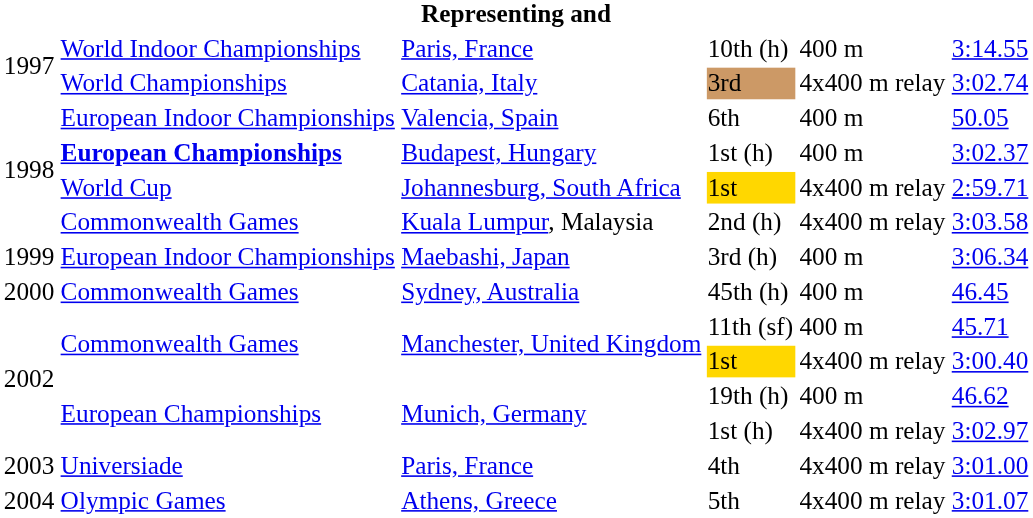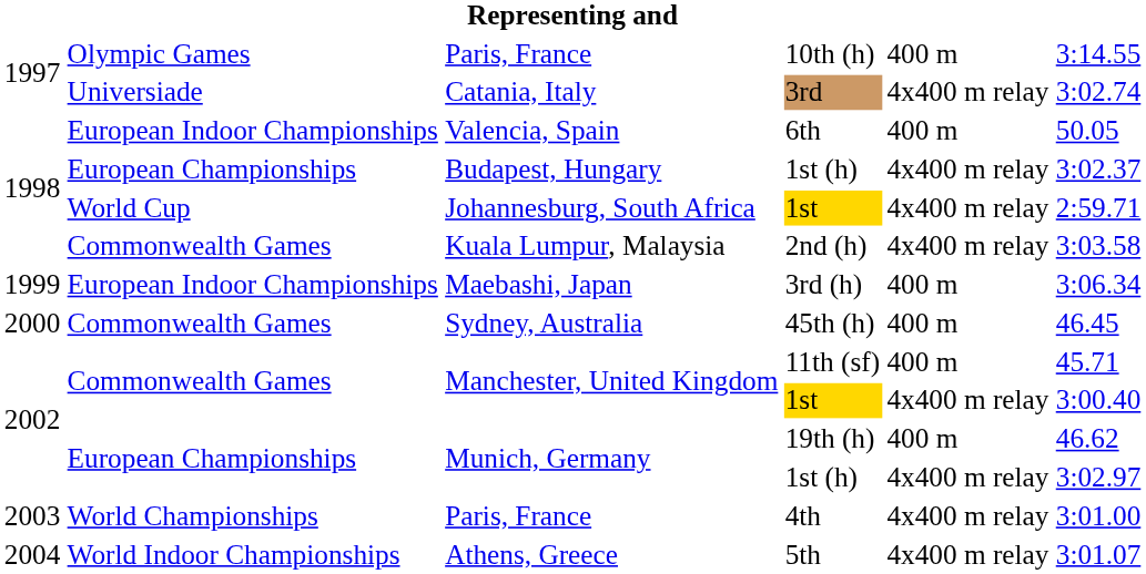10th (h) | column 2: World Indoor Championships -> Olympic Games
3rd | column 2: World Championships -> Universiade
Budapest, Hungary / 1st (h) | column 2: bold -> normal
Budapest, Hungary / 1st (h) | column 5: 400 m -> 4x400 m relay
4th | column 2: Universiade -> World Championships
5th | column 2: Olympic Games -> World Indoor Championships
